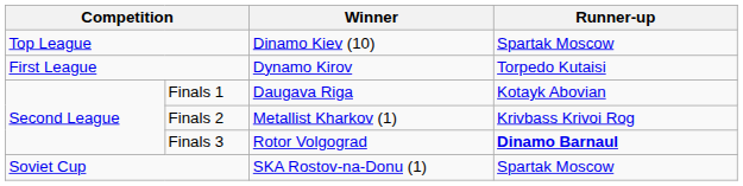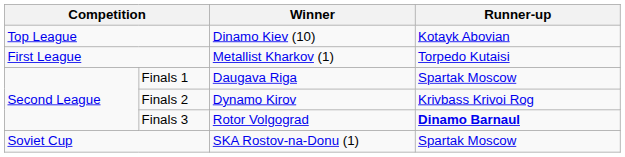Top League | Runner-up: Spartak Moscow -> Kotayk Abovian
First League | Winner: Dynamo Kirov -> Metallist Kharkov (1)
Finals 1 | Runner-up: Kotayk Abovian -> Spartak Moscow
Finals 2 | Winner: Metallist Kharkov (1) -> Dynamo Kirov
